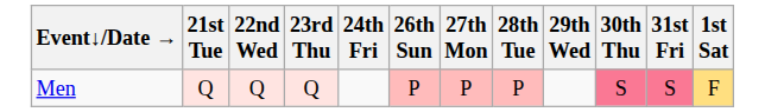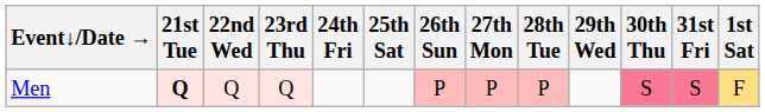+ column: 25th Sat
Men | 21st Tue: normal -> bold
